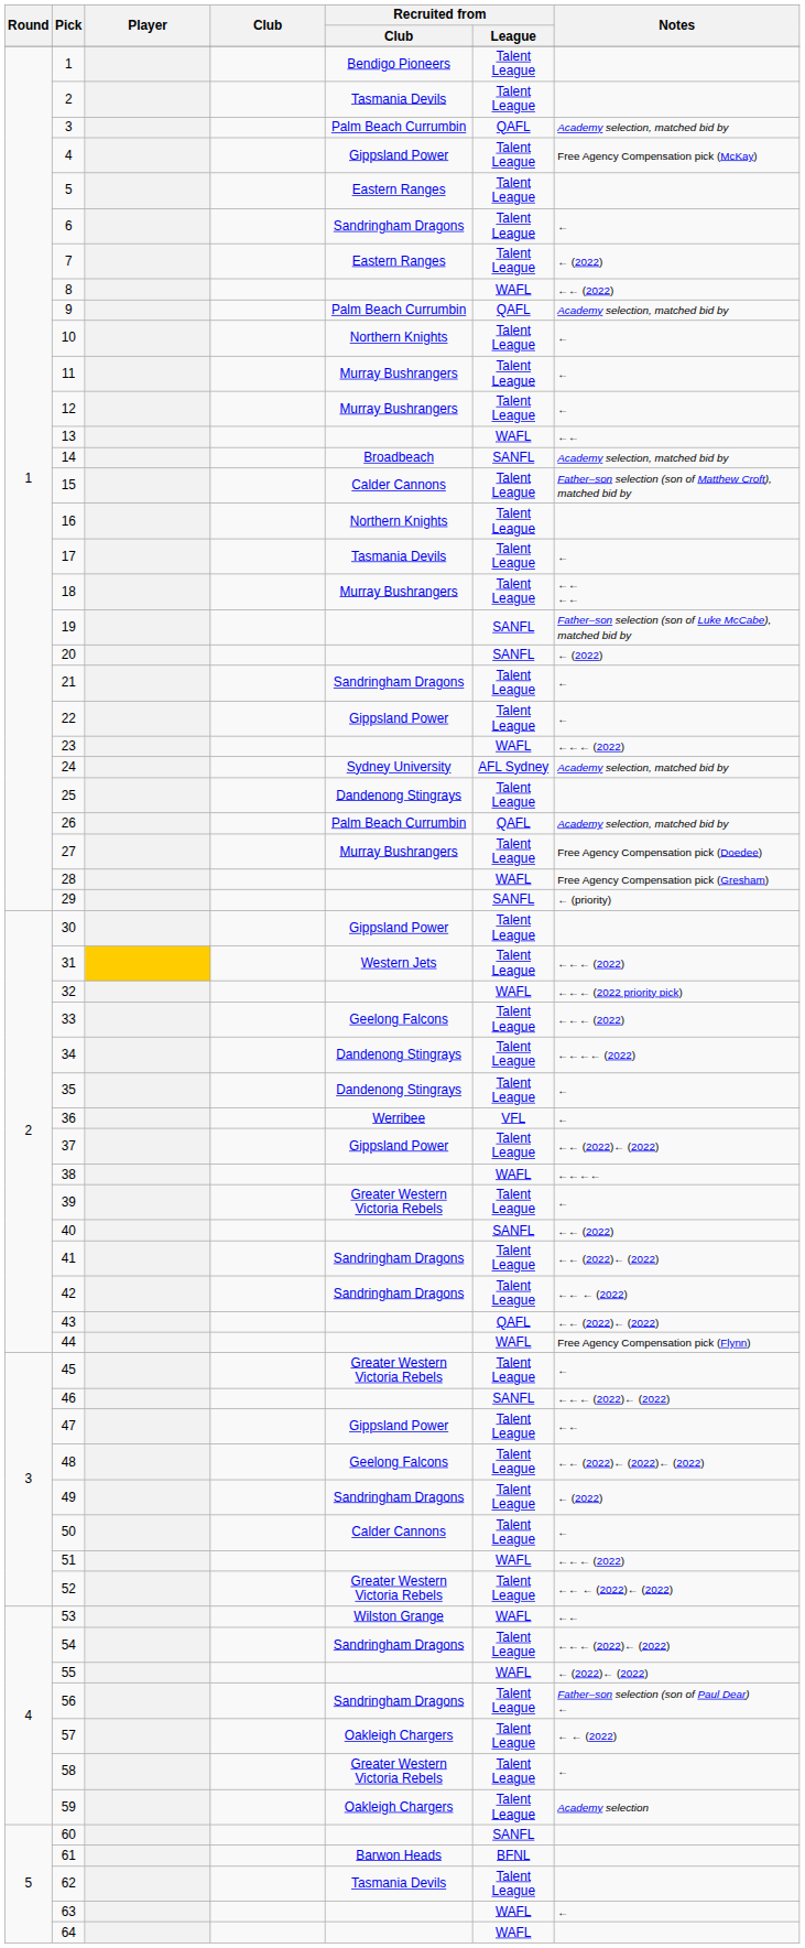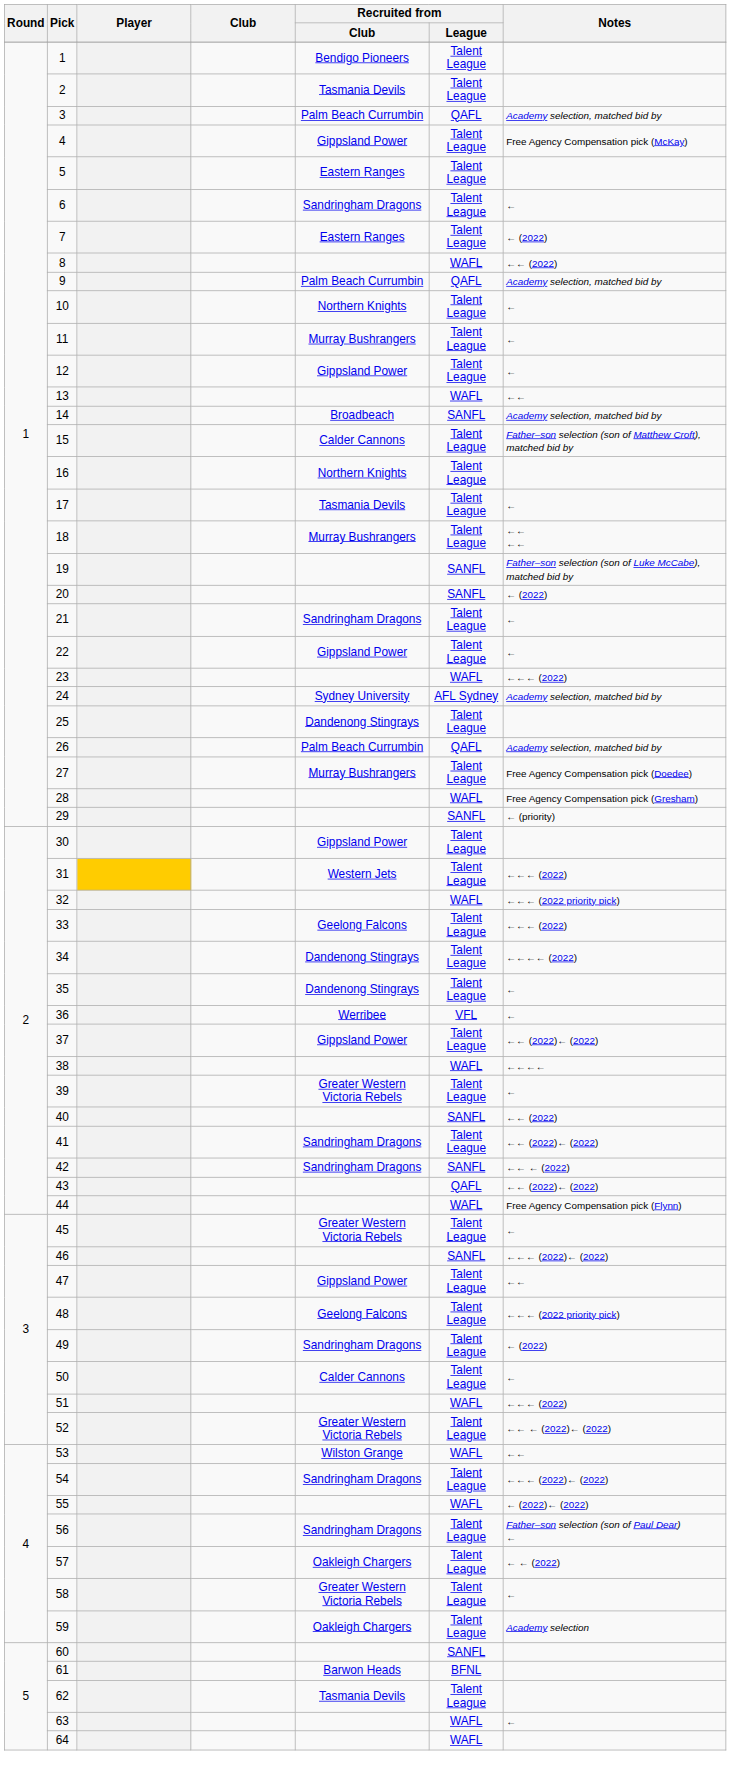12 | Recruited from / Club: Murray Bushrangers -> Gippsland Power
42 | Recruited from / League: Talent League -> SANFL
48 | Notes: ←← (2022)← (2022)← (2022) -> ←←← (2022 priority pick)
